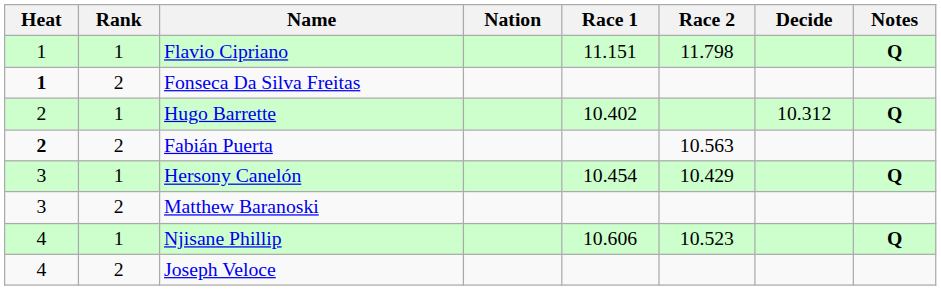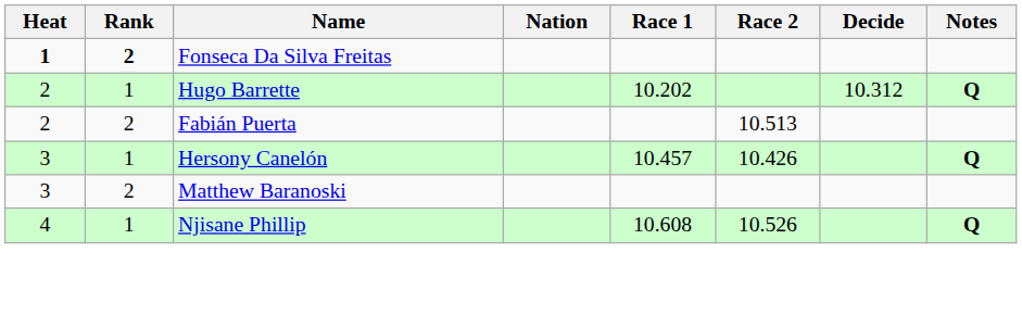- row: 1 | 1 | Flavio Cipriano | 11.151 | 11.798 | Q
Fonseca Da Silva Freitas | Rank: normal -> bold
Hugo Barrette | Race 1: 10.402 -> 10.202
Fabián Puerta | Heat: bold -> normal
Fabián Puerta | Race 2: 10.563 -> 10.513
Hersony Canelón | Race 1: 10.454 -> 10.457
Hersony Canelón | Race 2: 10.429 -> 10.426
Njisane Phillip | Race 1: 10.606 -> 10.608
Njisane Phillip | Race 2: 10.523 -> 10.526
- row: 4 | 2 | Joseph Veloce
